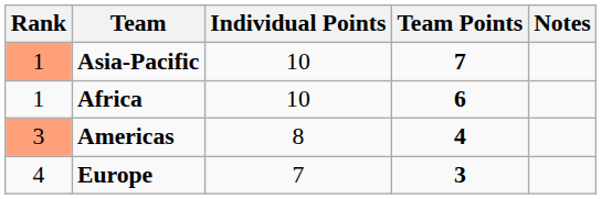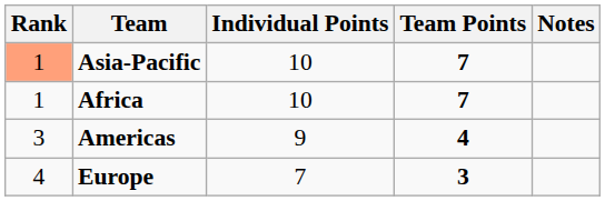Africa | Team Points: 6 -> 7
Americas | Rank: lightsalmon background -> no background
Americas | Individual Points: 8 -> 9
